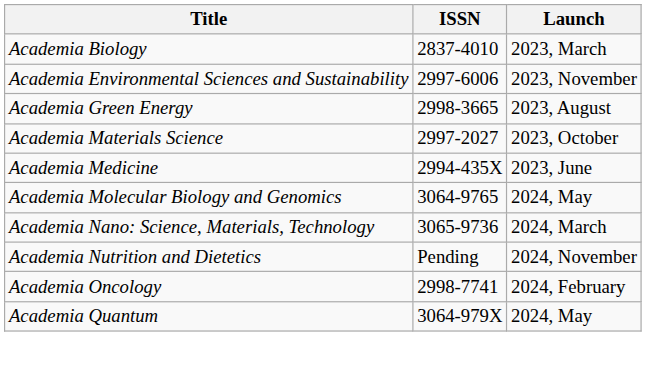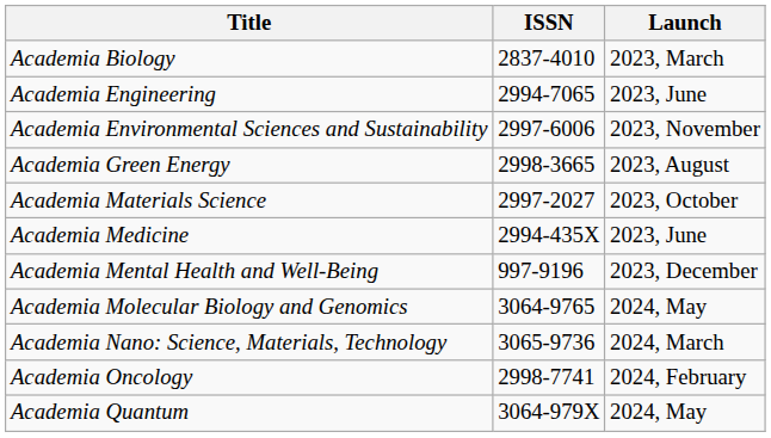+ row: Academia Engineering | 2994-7065 | 2023, June
+ row: Academia Mental Health and Well-Being | 997-9196 | 2023, December
- row: Academia Nutrition and Dietetics | Pending | 2024, November
